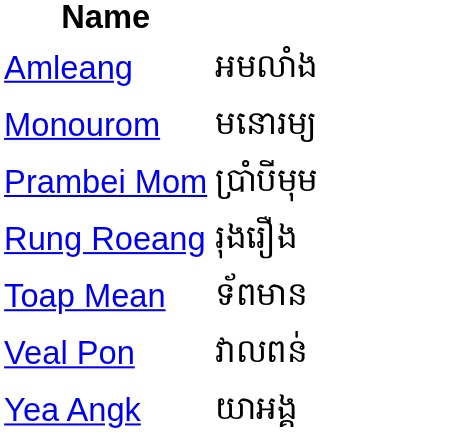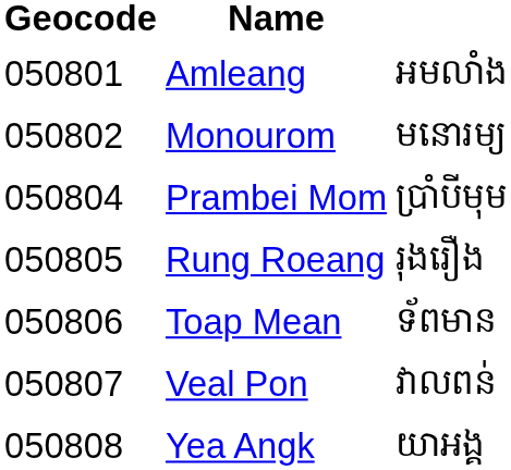+ column: Geocode | 050801 | 050802 | 050804 | 050805 | 050806 | 050807 | 050808
